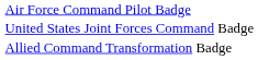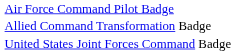rows swapped: United States Joint Forces Command Badge <-> Allied Command Transformation Badge
